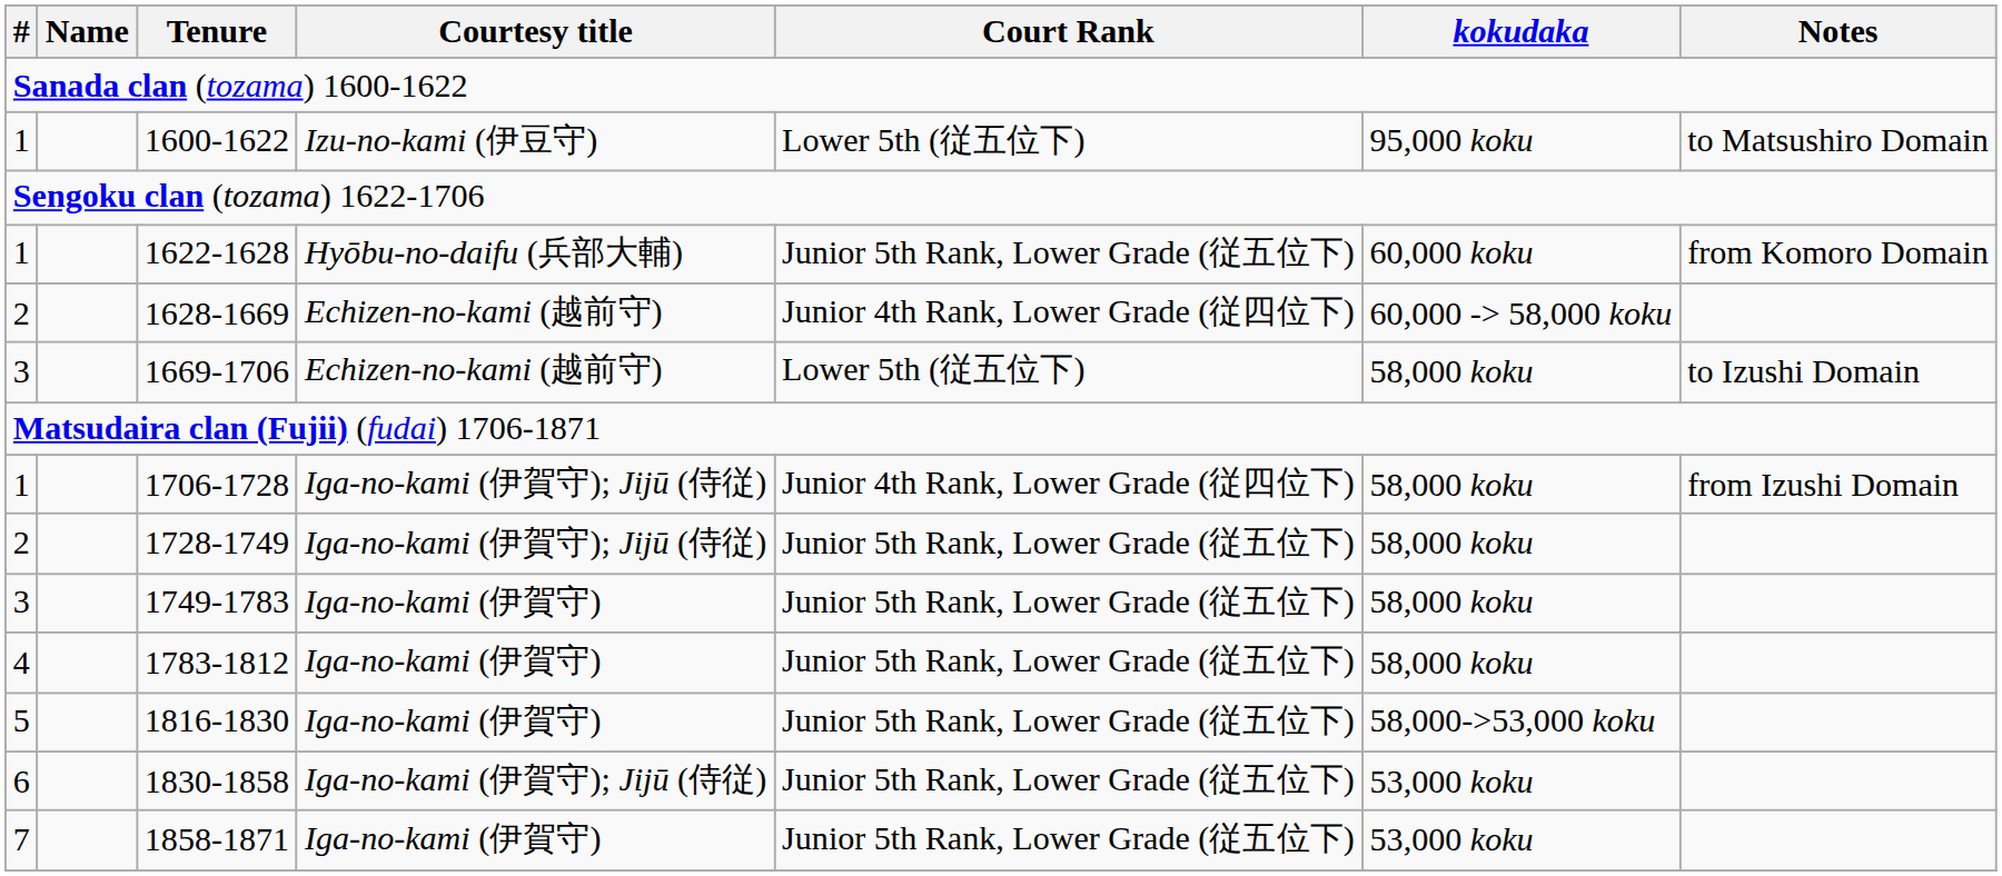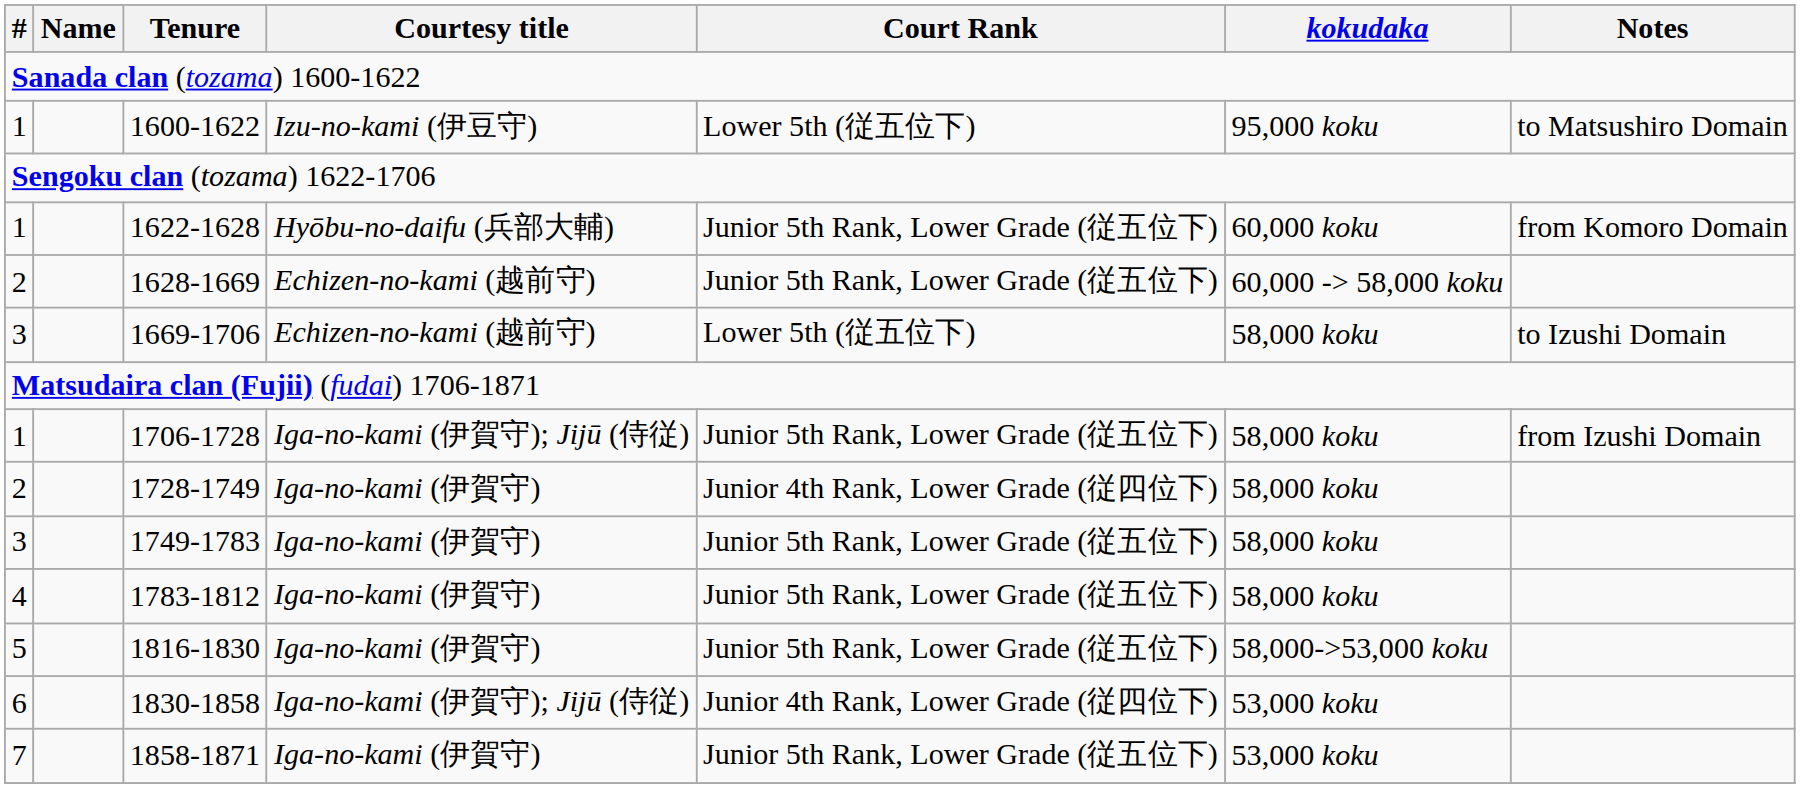1628-1669 | Court Rank: Junior 4th Rank, Lower Grade (従四位下) -> Junior 5th Rank, Lower Grade (従五位下)
1706-1728 | Court Rank: Junior 4th Rank, Lower Grade (従四位下) -> Junior 5th Rank, Lower Grade (従五位下)
1728-1749 | Courtesy title: Iga-no-kami (伊賀守); Jijū (侍従) -> Iga-no-kami (伊賀守)
1728-1749 | Court Rank: Junior 5th Rank, Lower Grade (従五位下) -> Junior 4th Rank, Lower Grade (従四位下)
1830-1858 | Court Rank: Junior 5th Rank, Lower Grade (従五位下) -> Junior 4th Rank, Lower Grade (従四位下)
